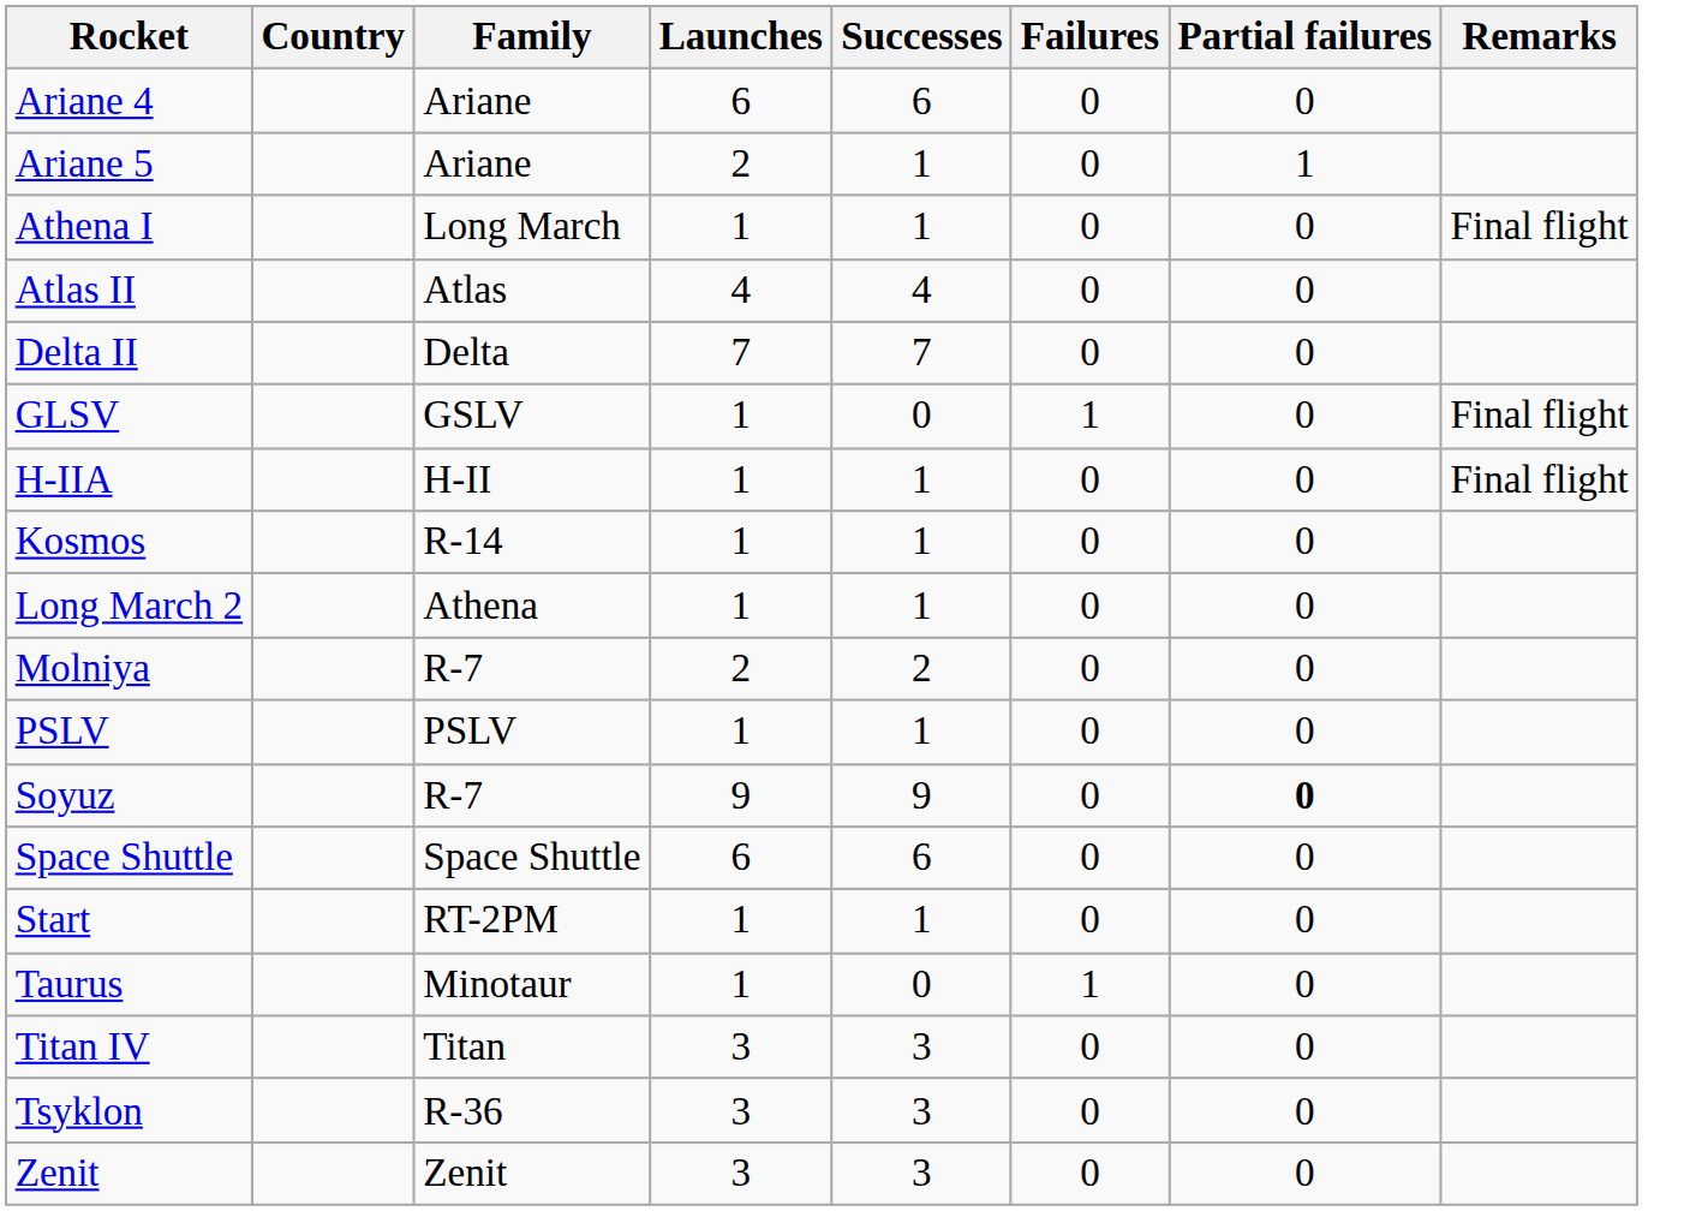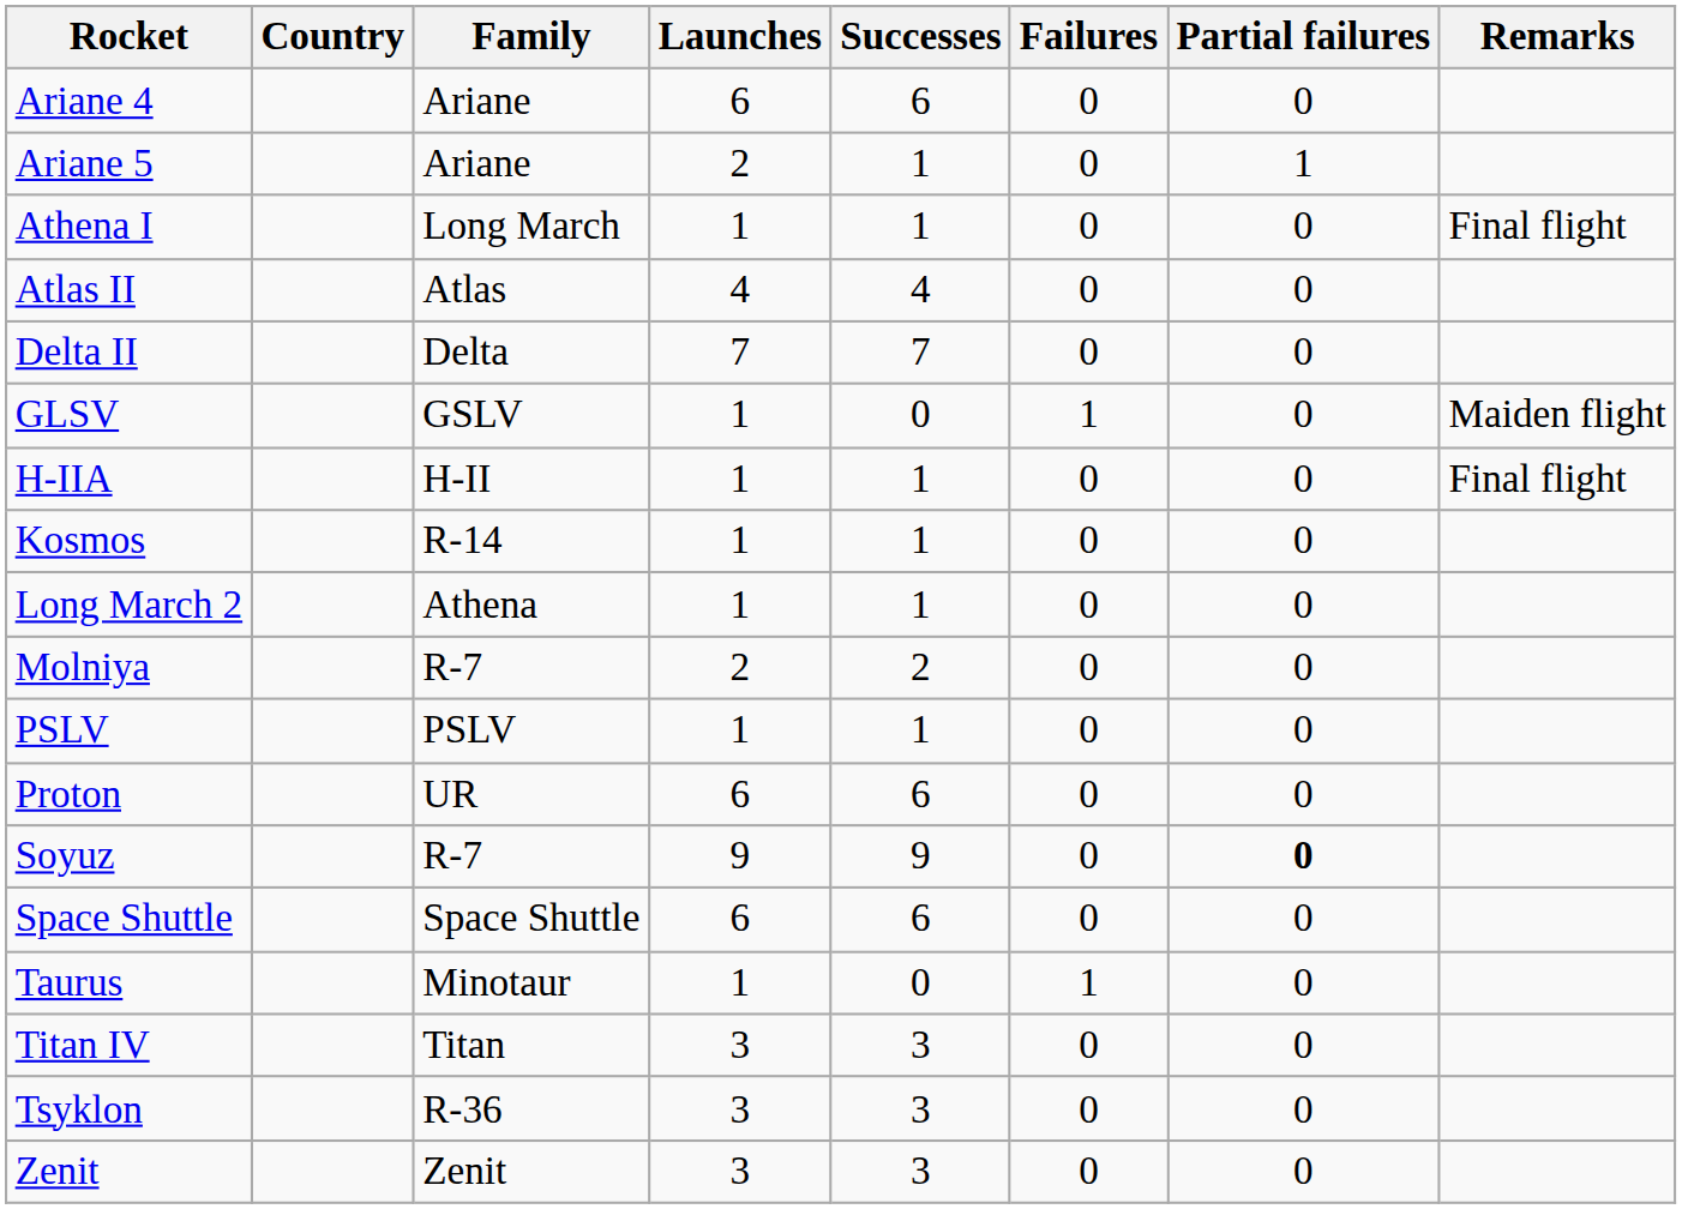GLSV | Remarks: Final flight -> Maiden flight
+ row: Proton | UR | 6 | 6 | 0 | 0
- row: Start | RT-2PM | 1 | 1 | 0 | 0
